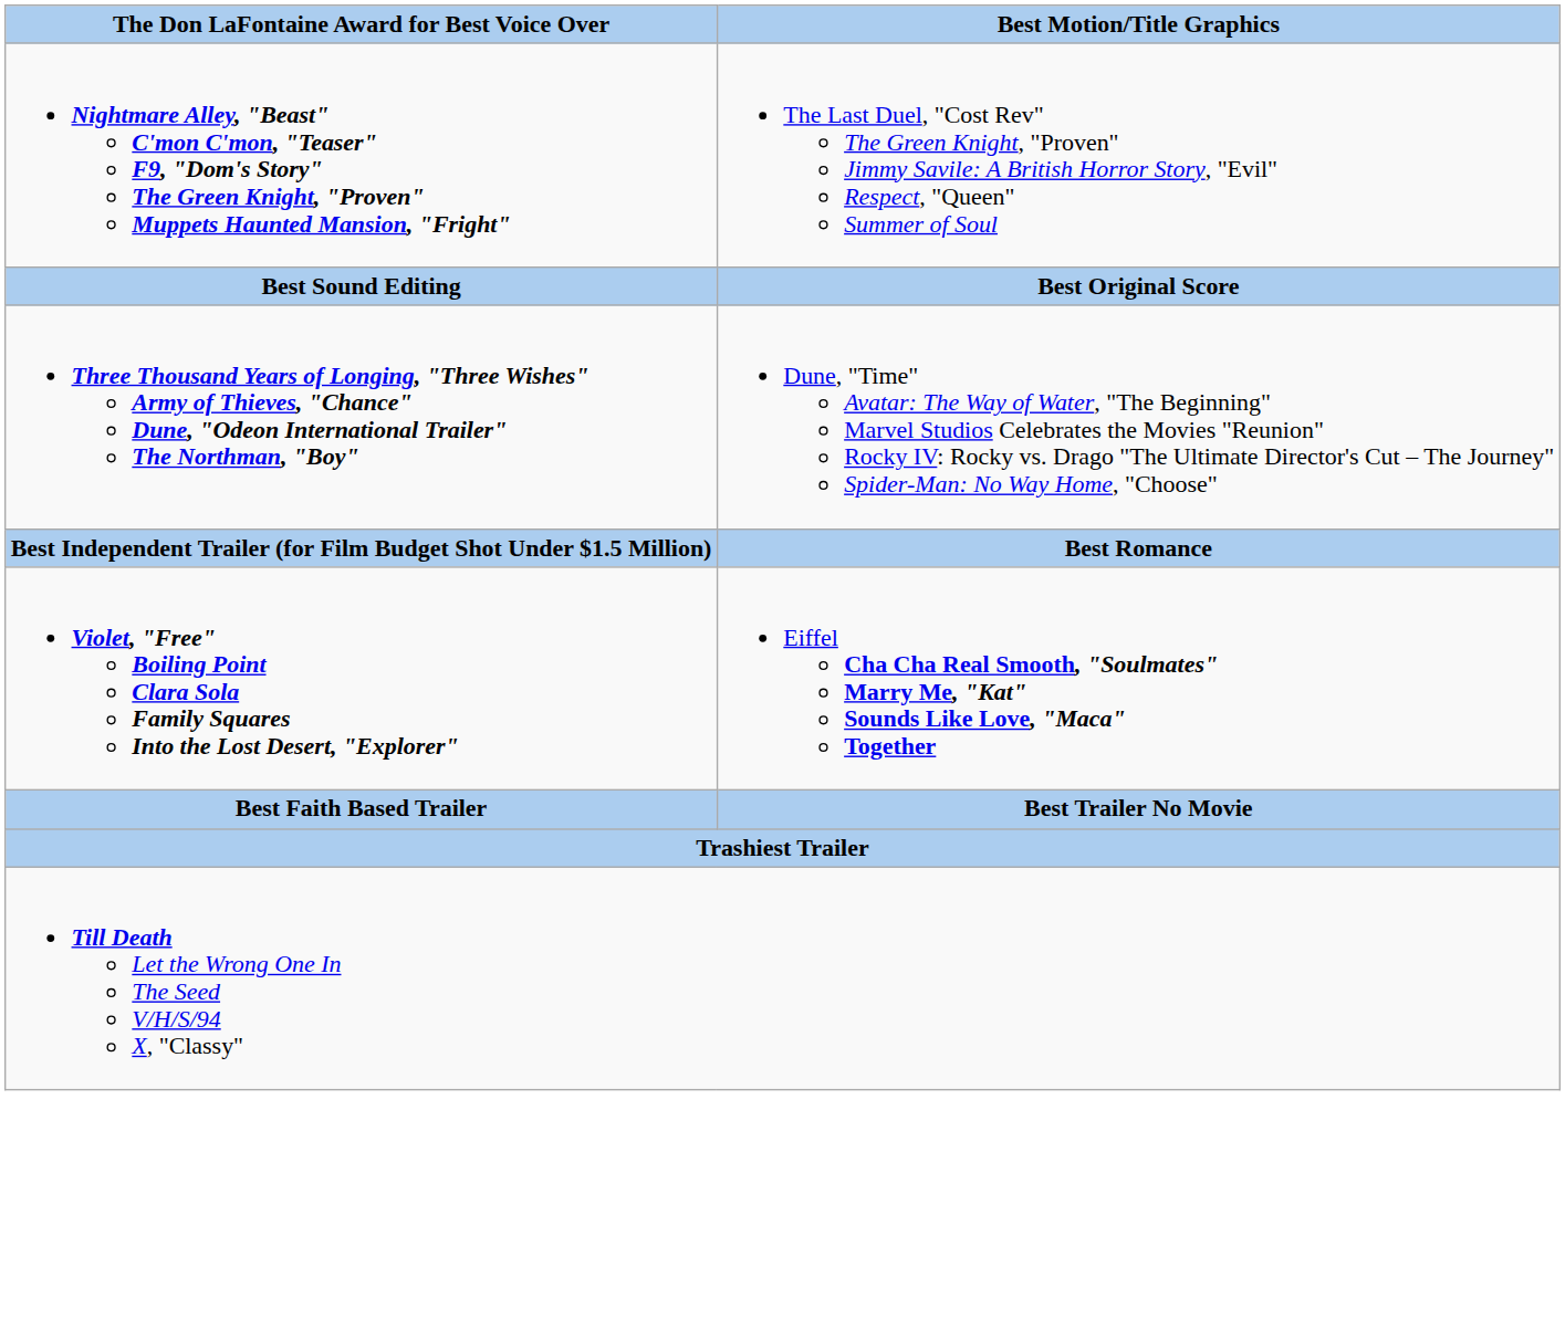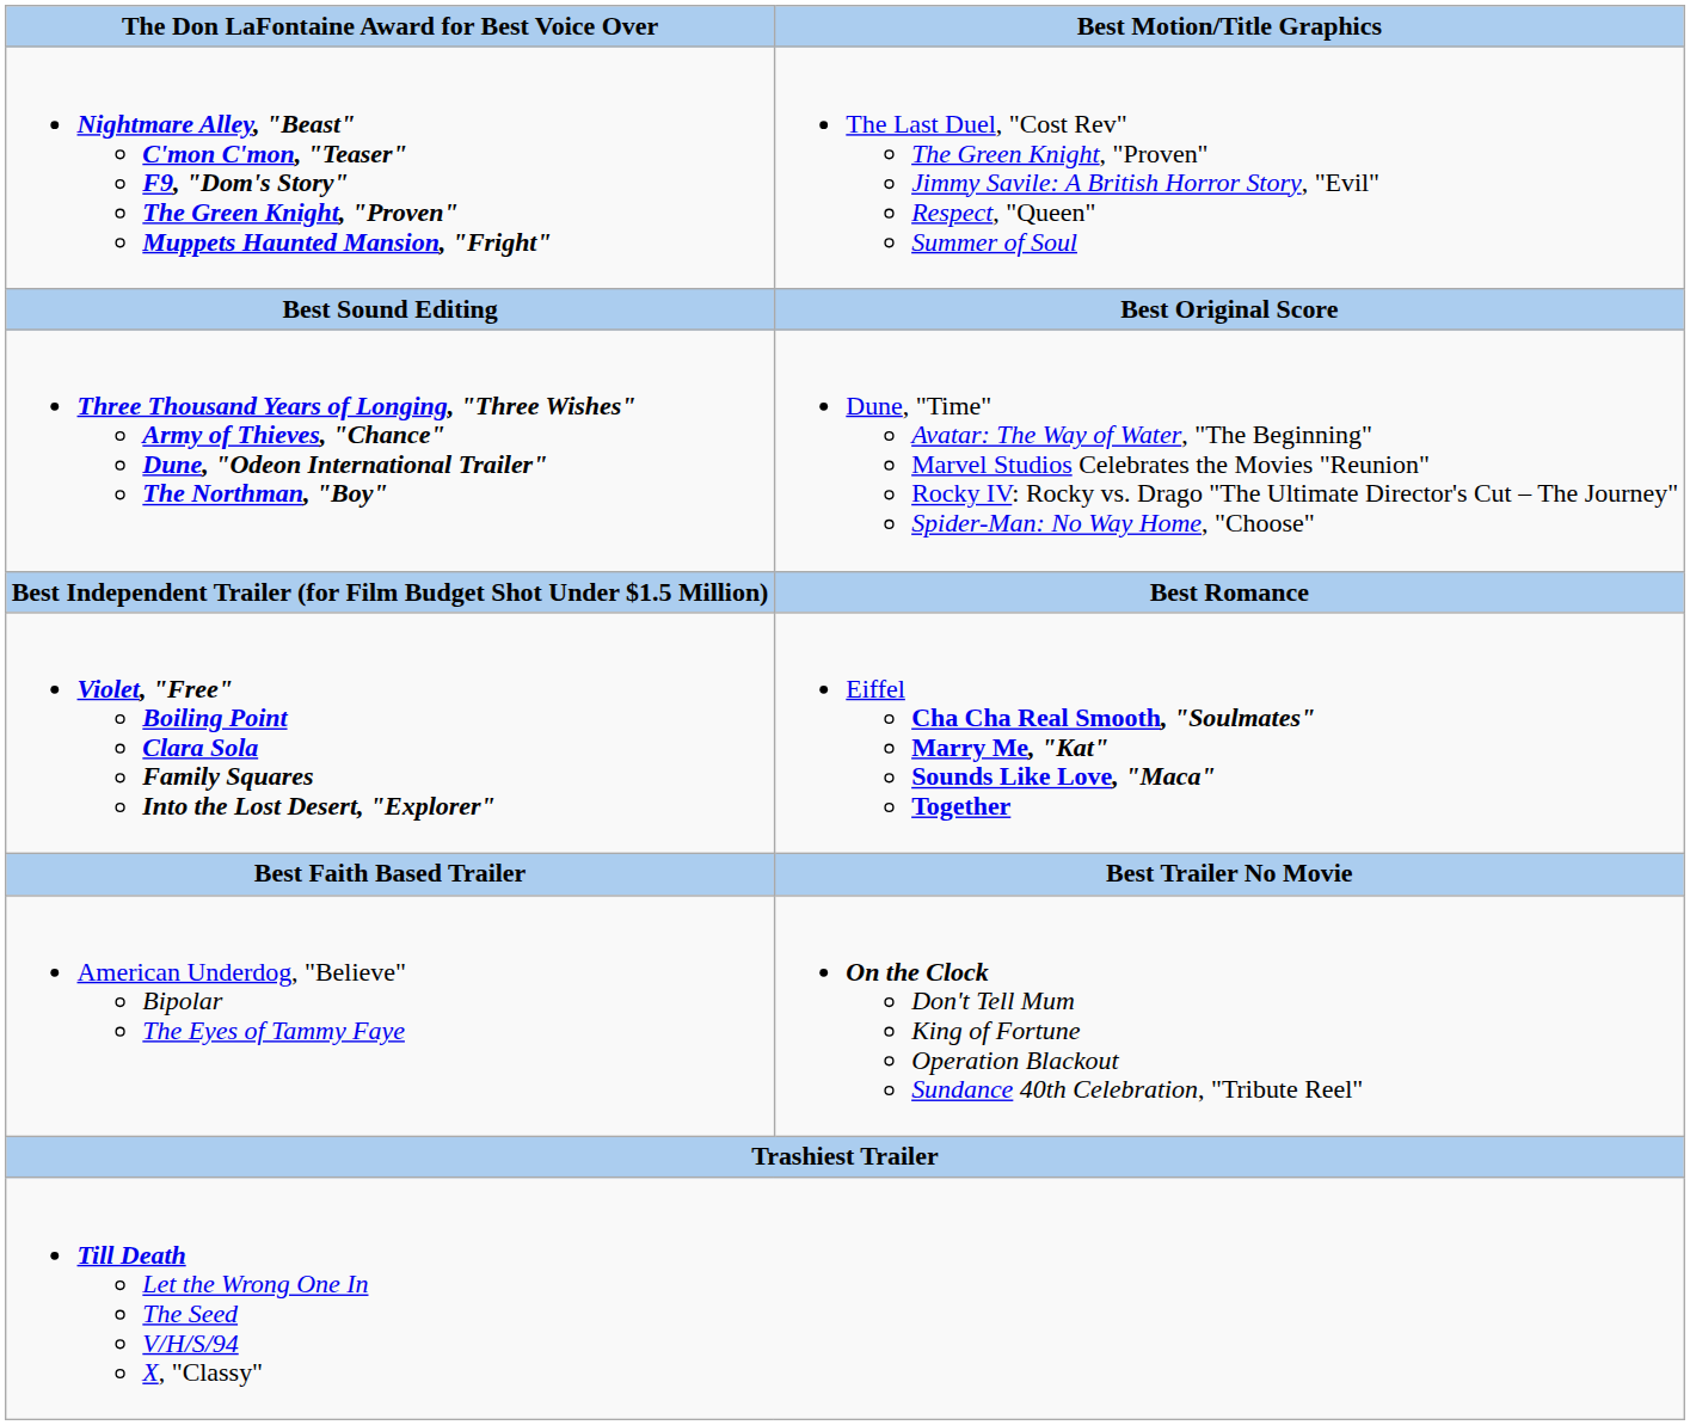+ row: American Underdog, "Believe" Bipolar The Eyes of Tammy Faye | On the Clock Don't Tell Mum King of Fortune Operation Blackout Sundance 40th Celebration, "Tribute Reel"
